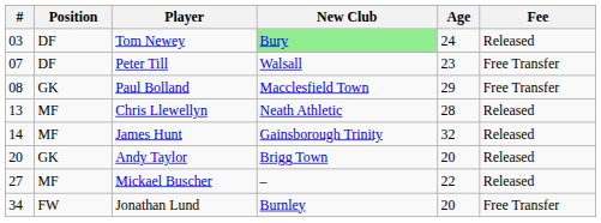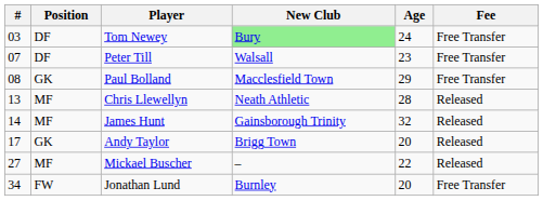Tom Newey | Fee: Released -> Free Transfer
Andy Taylor | #: 20 -> 17
